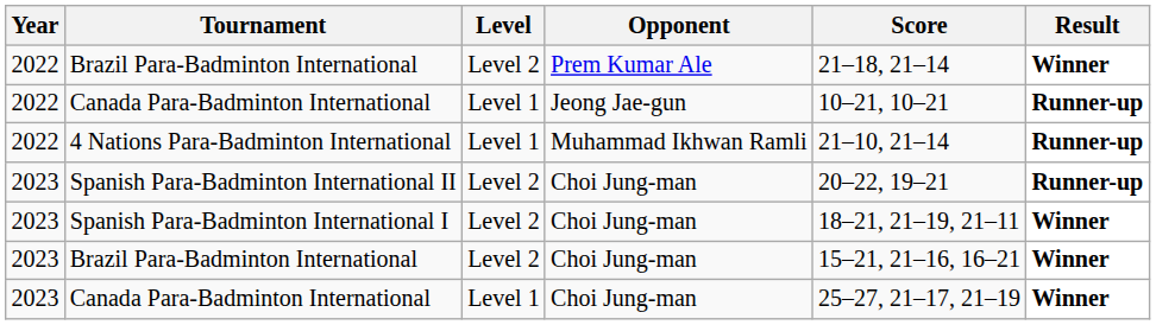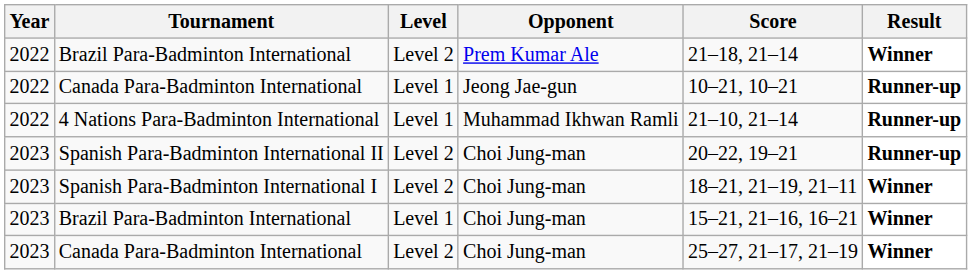Brazil Para-Badminton International / Choi Jung-man | Level: Level 2 -> Level 1
Canada Para-Badminton International / Choi Jung-man | Level: Level 1 -> Level 2
